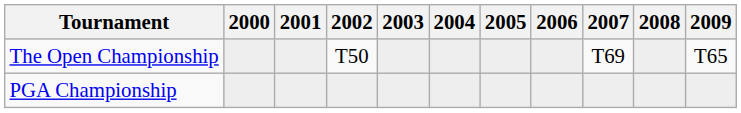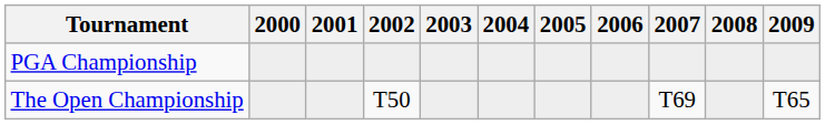rows swapped: The Open Championship <-> PGA Championship
